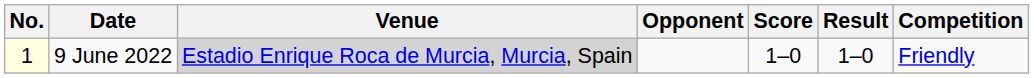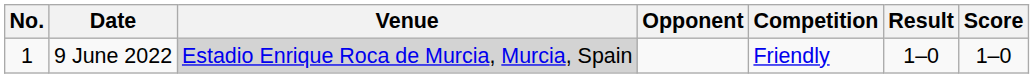columns swapped: Score <-> Competition
9 June 2022 | No.: lightyellow background -> no background
